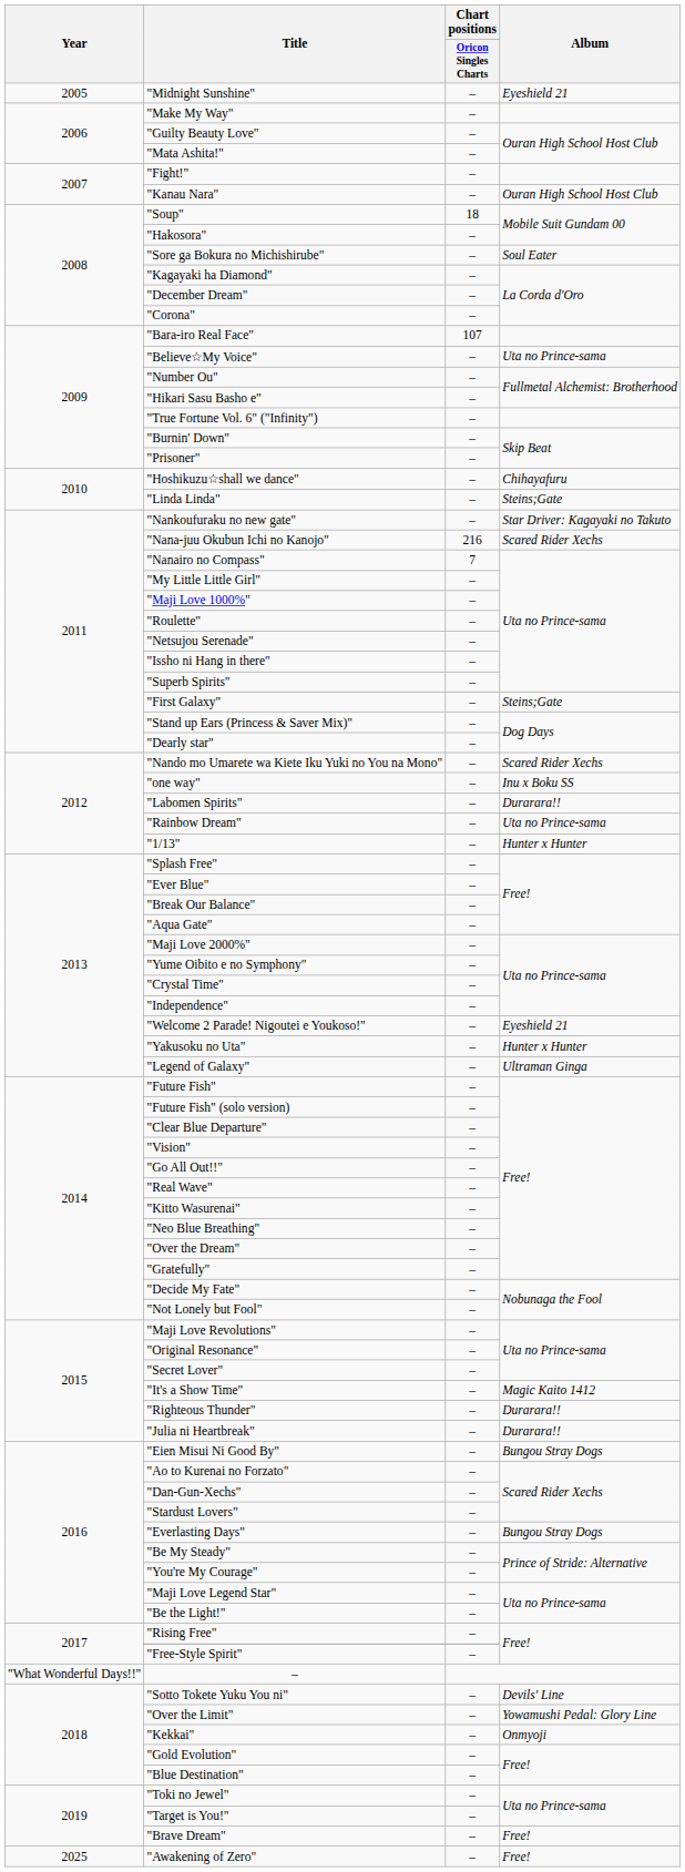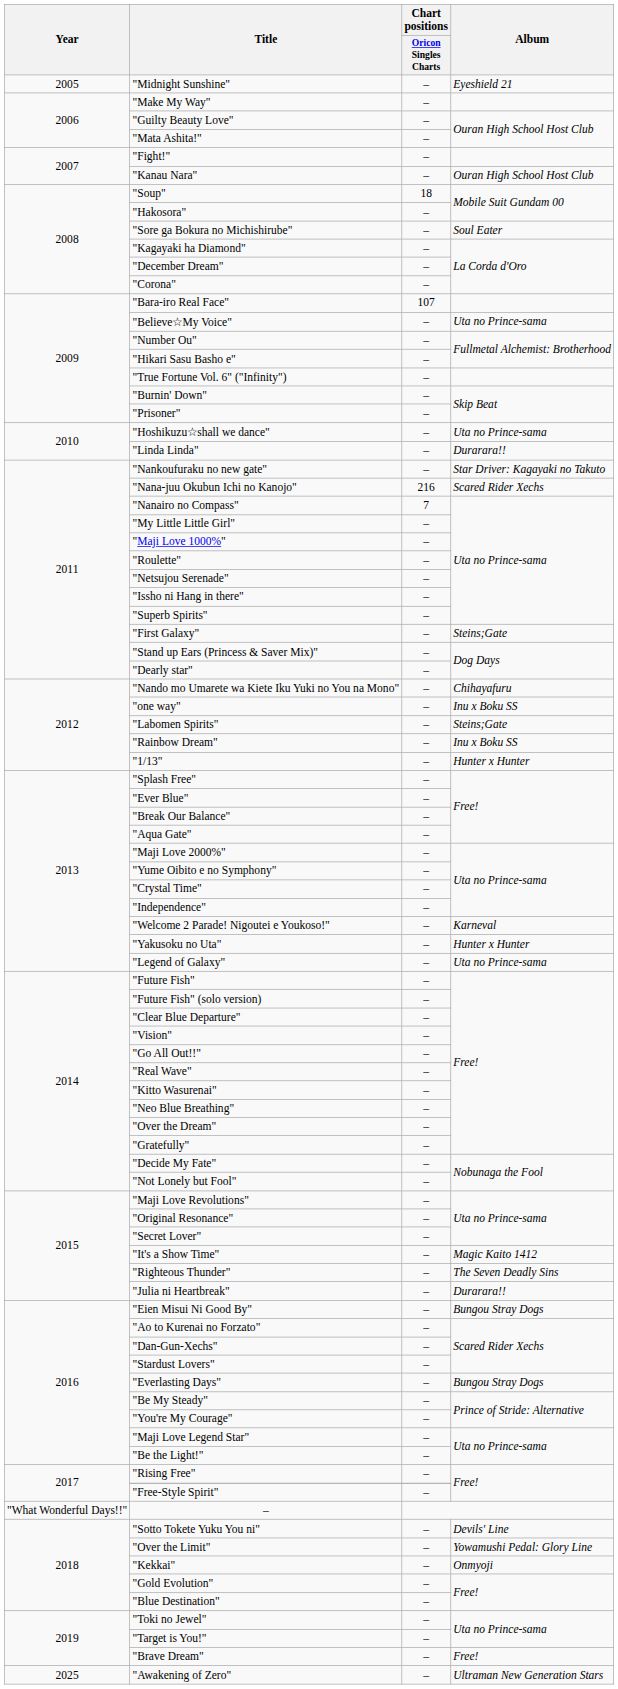"Hoshikuzu☆shall we dance" | Album: Chihayafuru -> Uta no Prince-sama
"Linda Linda" | Album: Steins;Gate -> Durarara!!
"Nando mo Umarete wa Kiete Iku Yuki no You na Mono" | Album: Scared Rider Xechs -> Chihayafuru
"Labomen Spirits" | Album: Durarara!! -> Steins;Gate
"Rainbow Dream" | Album: Uta no Prince-sama -> Inu x Boku SS
"Welcome 2 Parade! Nigoutei e Youkoso!" | Album: Eyeshield 21 -> Karneval
"Legend of Galaxy" | Album: Ultraman Ginga -> Uta no Prince-sama
"Righteous Thunder" | Album: Durarara!! -> The Seven Deadly Sins
"Awakening of Zero" | Album: Free! -> Ultraman New Generation Stars
